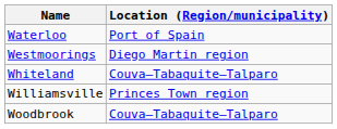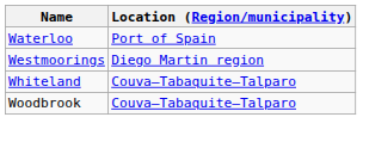- row: Williamsville | Princes Town region
